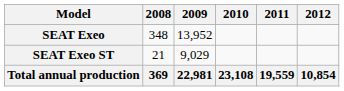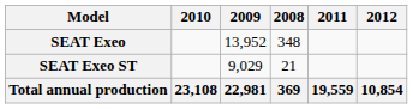columns swapped: 2008 <-> 2010
